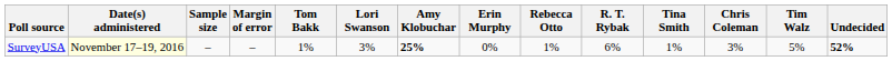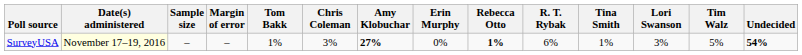columns swapped: Chris Coleman <-> Lori Swanson
SurveyUSA | Amy Klobuchar: 25% -> 27%
SurveyUSA | Rebecca Otto: normal -> bold
SurveyUSA | Undecided: 52% -> 54%
